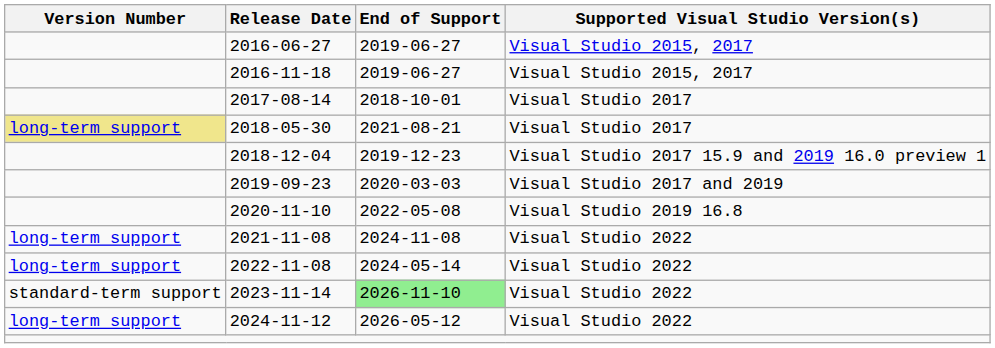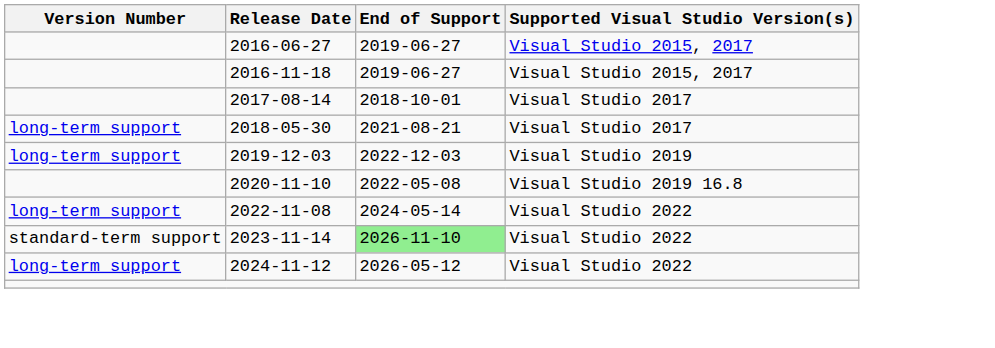2018-05-30 | Version Number: khaki background -> no background
- row: 2018-12-04 | 2019-12-23 | Visual Studio 2017 15.9 and 2019 16.0 preview 1
- row: 2019-09-23 | 2020-03-03 | Visual Studio 2017 and 2019
+ row: long-term support | 2019-12-03 | 2022-12-03 | Visual Studio 2019
- row: long-term support | 2021-11-08 | 2024-11-08 | Visual Studio 2022
